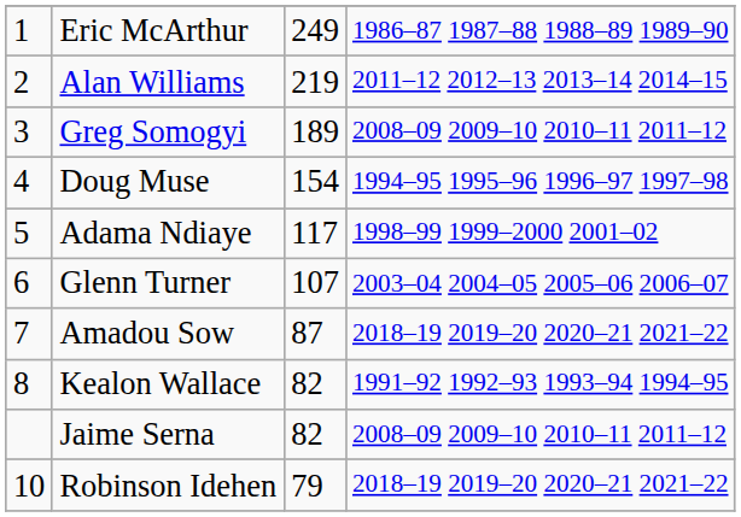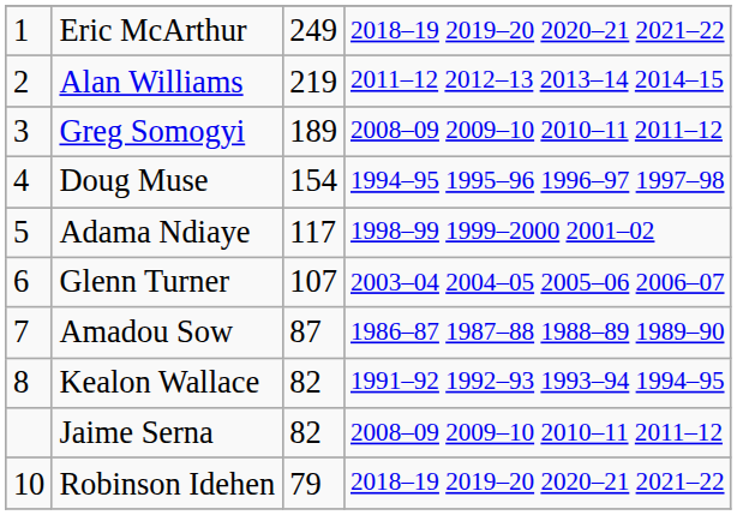Eric McArthur | column 4: 1986–87 1987–88 1988–89 1989–90 -> 2018–19 2019–20 2020–21 2021–22
Amadou Sow | column 4: 2018–19 2019–20 2020–21 2021–22 -> 1986–87 1987–88 1988–89 1989–90
